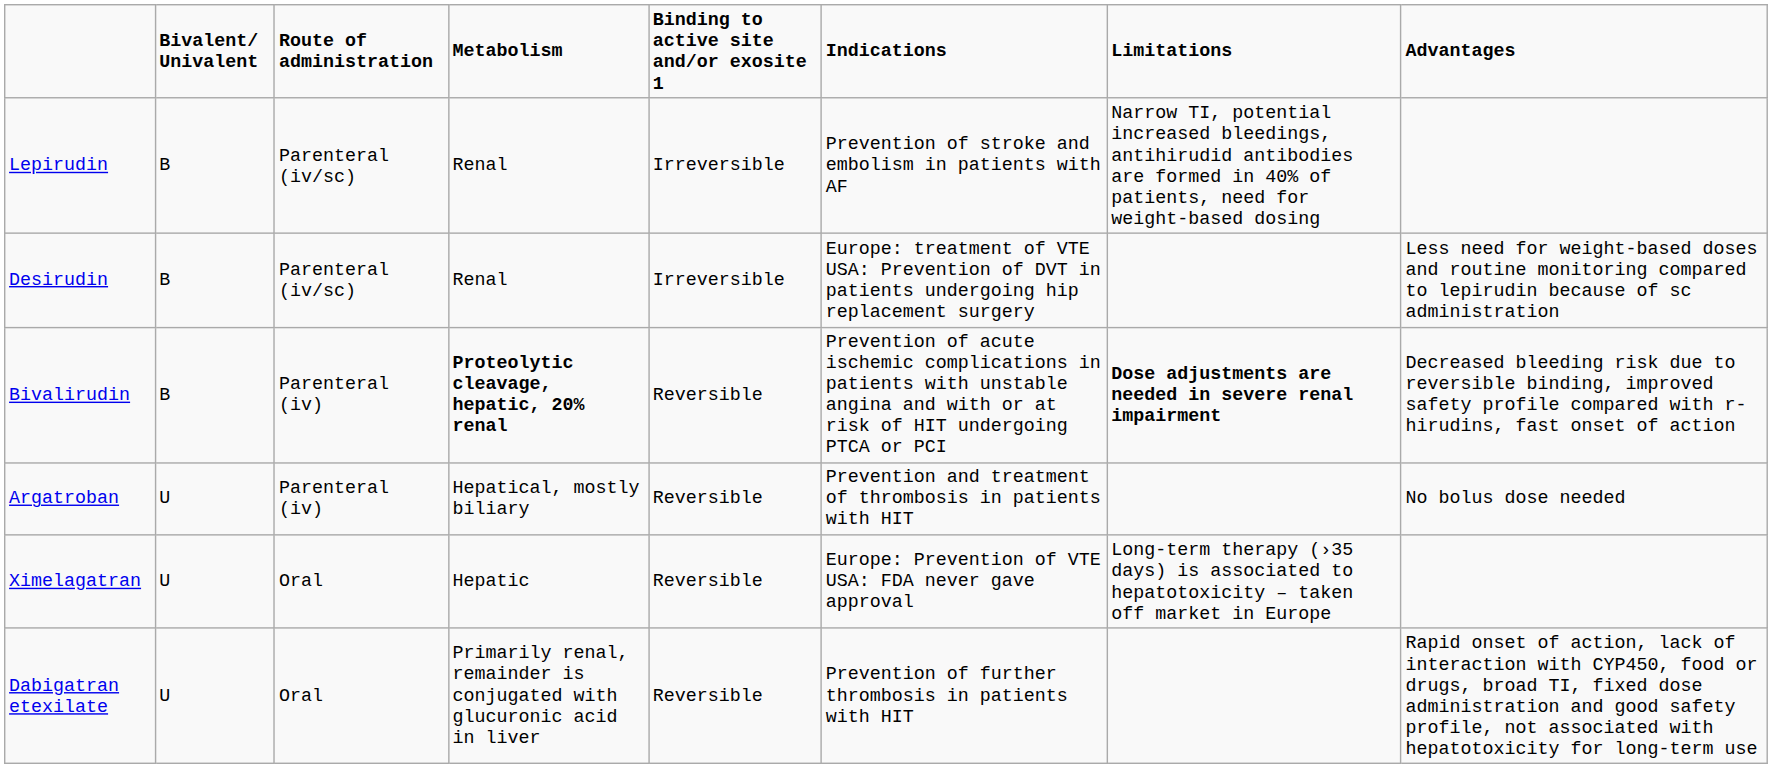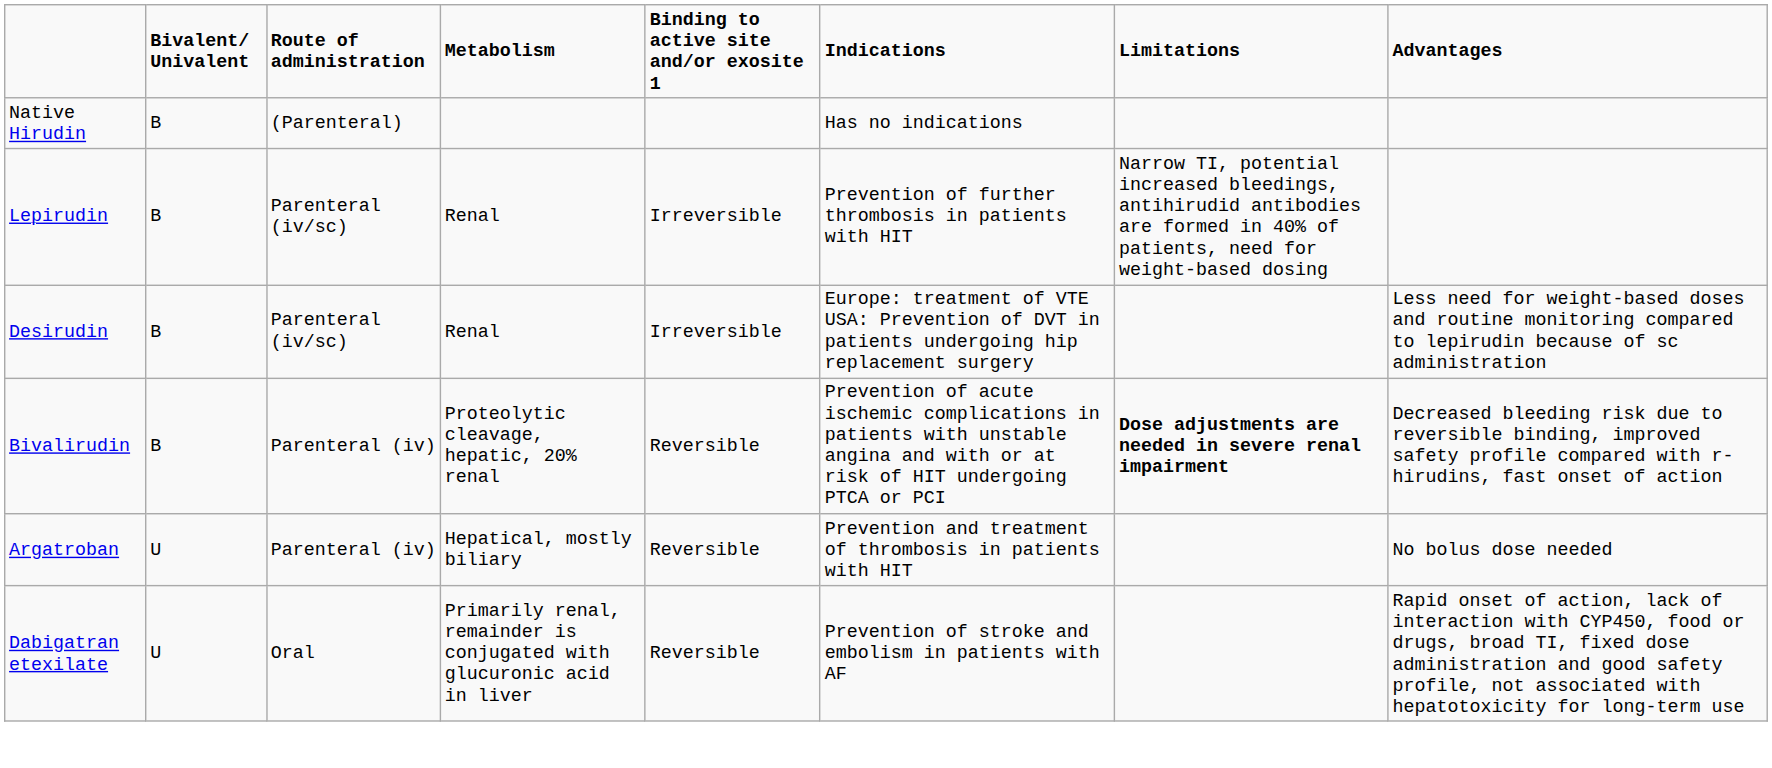+ row: Native Hirudin | B | (Parenteral) | Has no indications
Lepirudin | Indications: Prevention of stroke and embolism in patients with AF -> Prevention of further thrombosis in patients with HIT
Bivalirudin | Metabolism: bold -> normal
- row: Ximelagatran | U | Oral | Hepatic | Reversible | Europe: Prevention of VTE USA: FDA never gave approval | Long-term therapy (›35 days) is associated to hepatotoxicity – taken off market in Europe
Dabigatran etexilate | Indications: Prevention of further thrombosis in patients with HIT -> Prevention of stroke and embolism in patients with AF
